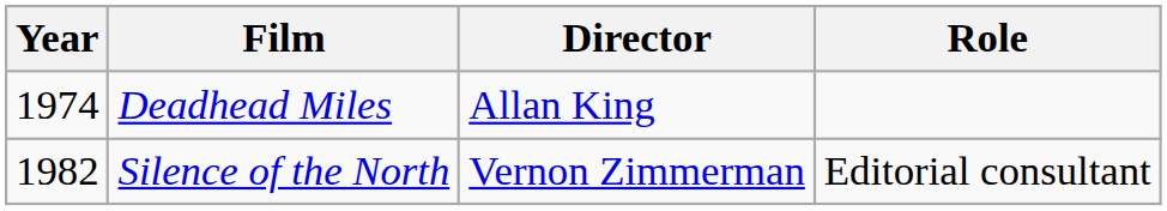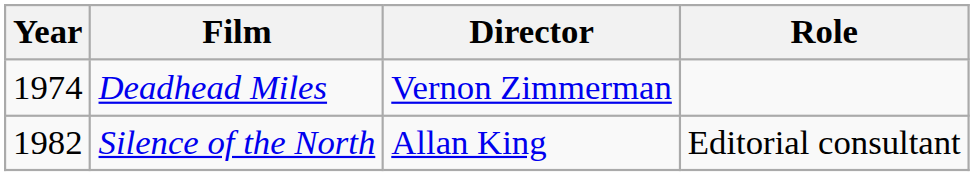Deadhead Miles | Director: Allan King -> Vernon Zimmerman
Silence of the North | Director: Vernon Zimmerman -> Allan King
